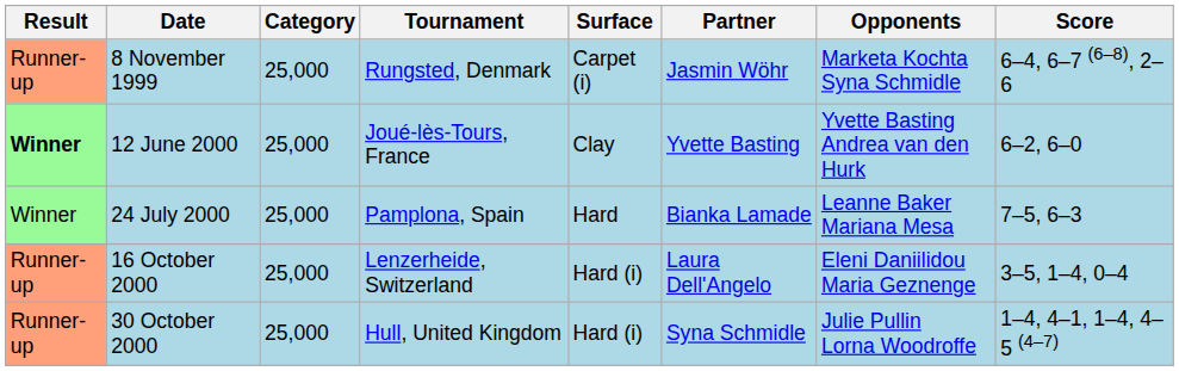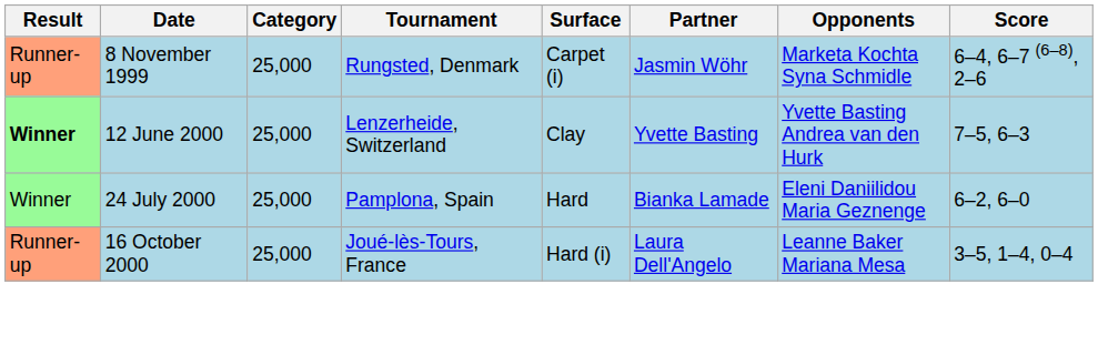12 June 2000 | Tournament: Joué-lès-Tours, France -> Lenzerheide, Switzerland
12 June 2000 | Score: 6–2, 6–0 -> 7–5, 6–3
24 July 2000 | Opponents: Leanne Baker Mariana Mesa -> Eleni Daniilidou Maria Geznenge
24 July 2000 | Score: 7–5, 6–3 -> 6–2, 6–0
16 October 2000 | Tournament: Lenzerheide, Switzerland -> Joué-lès-Tours, France
16 October 2000 | Opponents: Eleni Daniilidou Maria Geznenge -> Leanne Baker Mariana Mesa
- row: Runner-up | 30 October 2000 | 25,000 | Hull, United Kingdom | Hard (i) | Syna Schmidle | Julie Pullin Lorna Woodroffe | 1–4, 4–1, 1–4, 4–5 (4–7)
